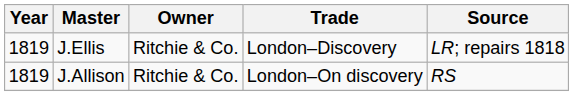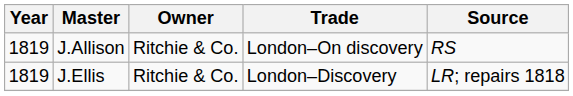rows swapped: J.Allison <-> J.Ellis
